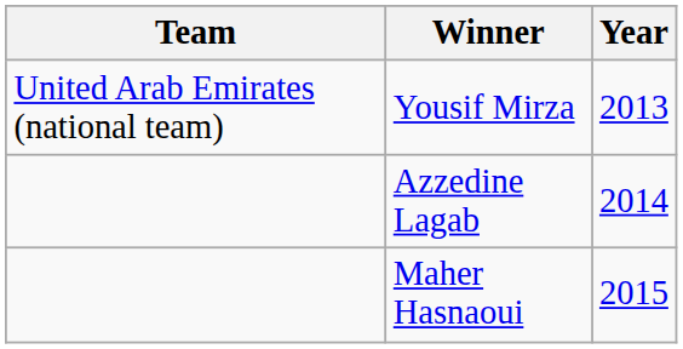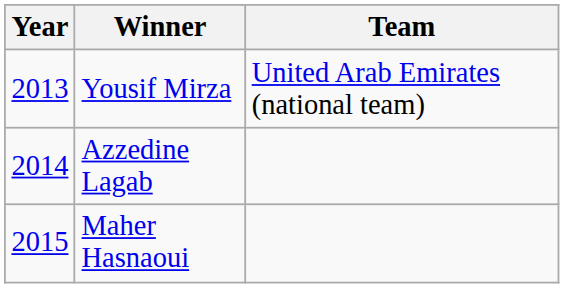columns swapped: Year <-> Team
